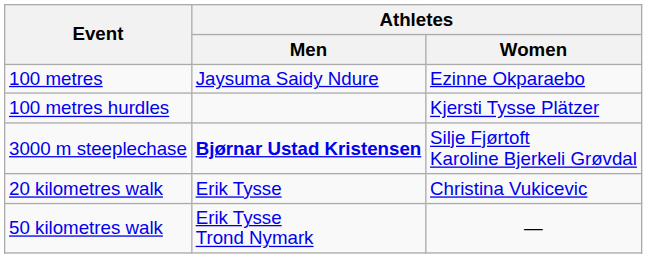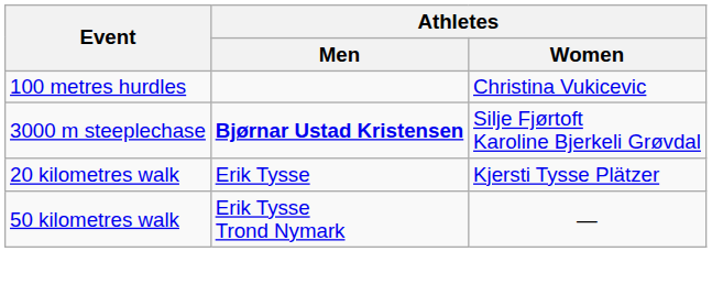- row: 100 metres | Jaysuma Saidy Ndure | Ezinne Okparaebo
100 metres hurdles | Athletes / Women: Kjersti Tysse Plätzer -> Christina Vukicevic
20 kilometres walk | Athletes / Women: Christina Vukicevic -> Kjersti Tysse Plätzer
